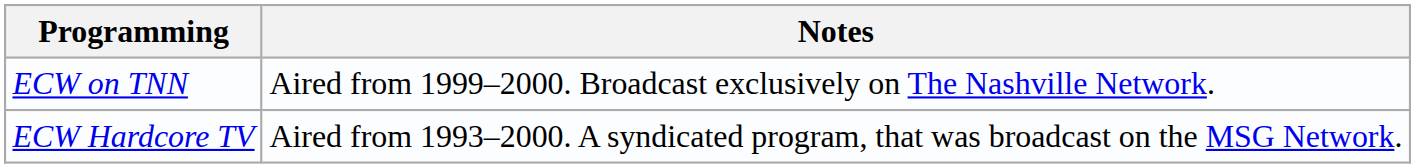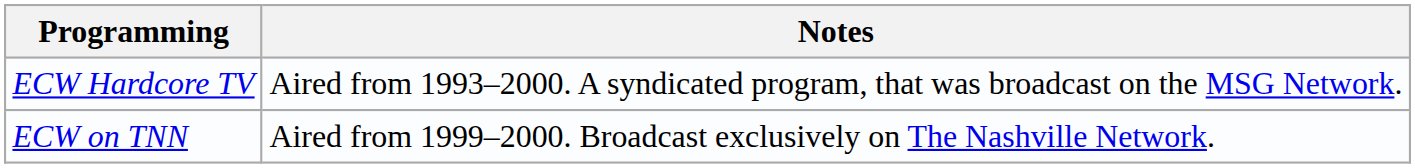rows swapped: ECW Hardcore TV <-> ECW on TNN
